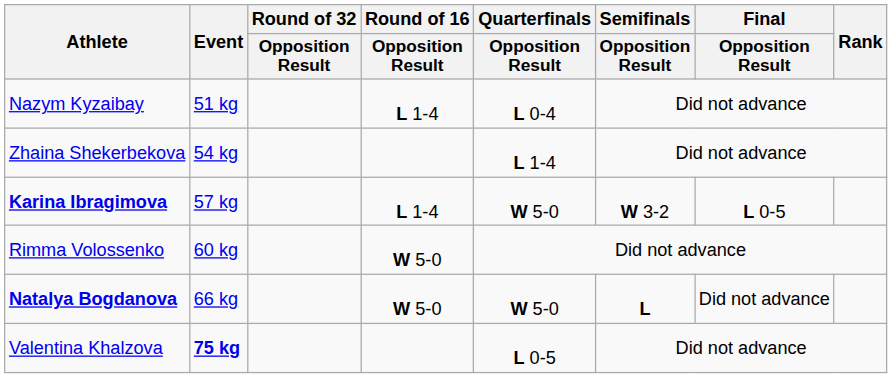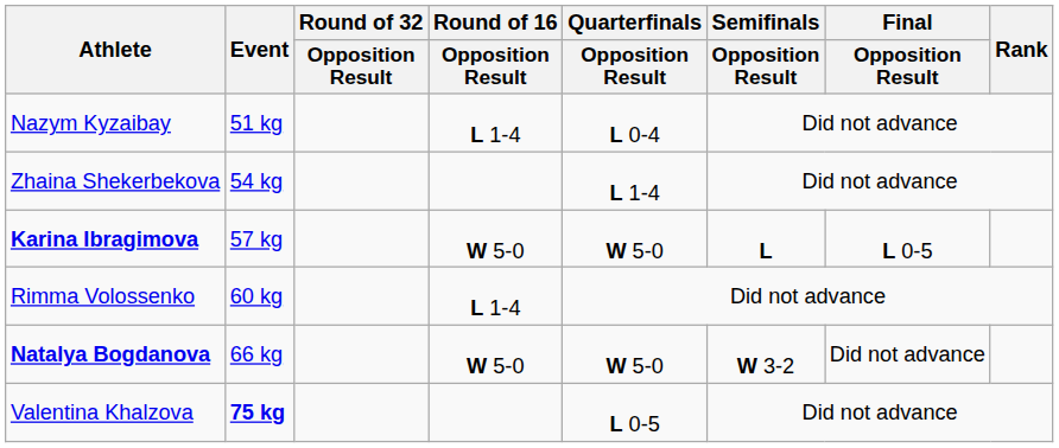Karina Ibragimova | Round of 16 / Opposition Result: L 1-4 -> W 5-0
Karina Ibragimova | Semifinals / Opposition Result: W 3-2 -> L
Rimma Volossenko | Round of 16 / Opposition Result: W 5-0 -> L 1-4
Natalya Bogdanova | Semifinals / Opposition Result: L -> W 3-2
